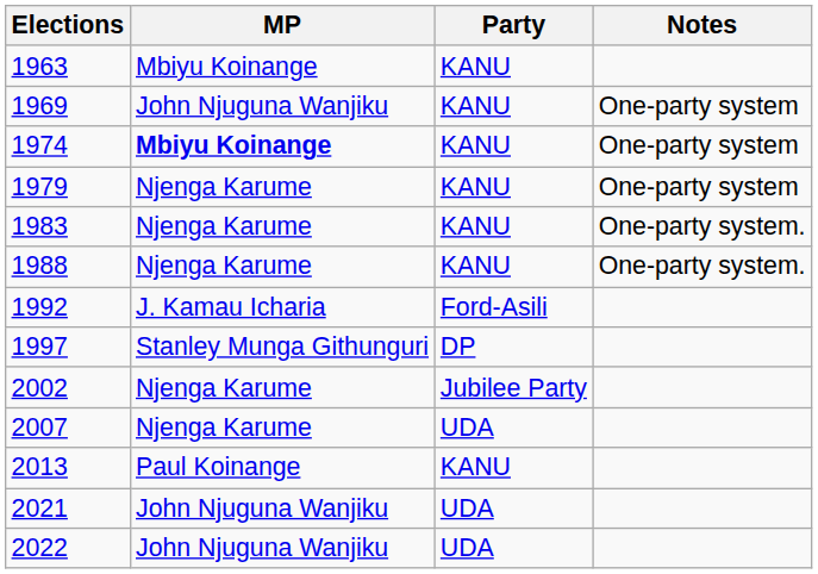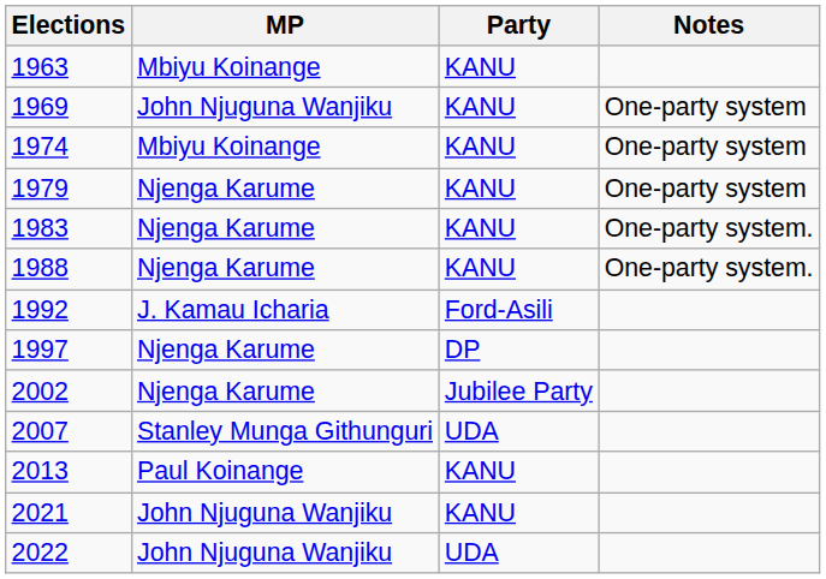1974 | MP: bold -> normal
1997 | MP: Stanley Munga Githunguri -> Njenga Karume
2007 | MP: Njenga Karume -> Stanley Munga Githunguri
2021 | Party: UDA -> KANU
